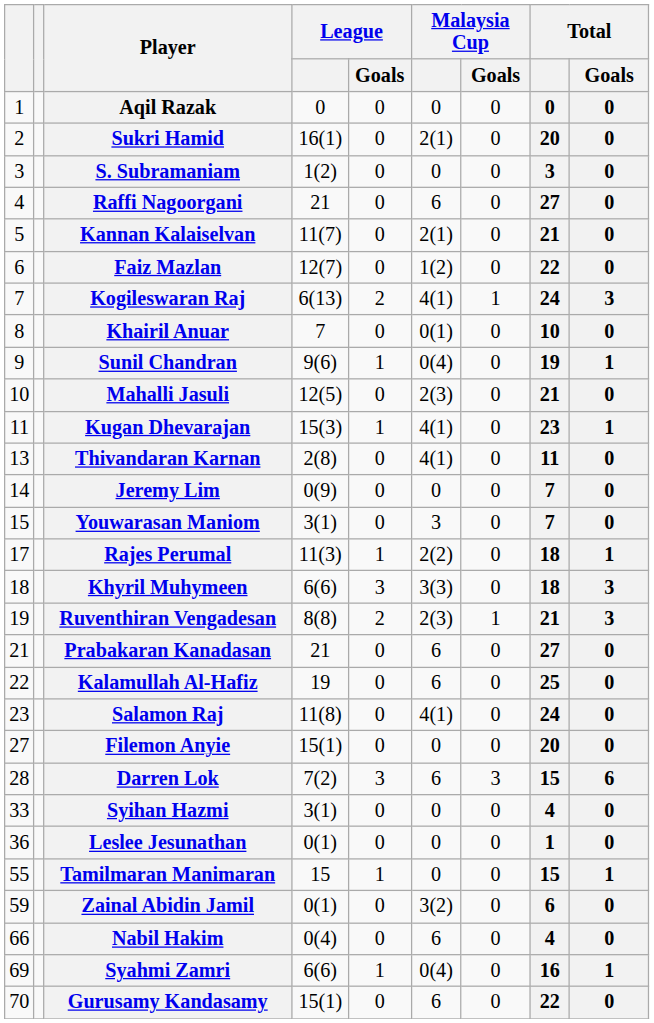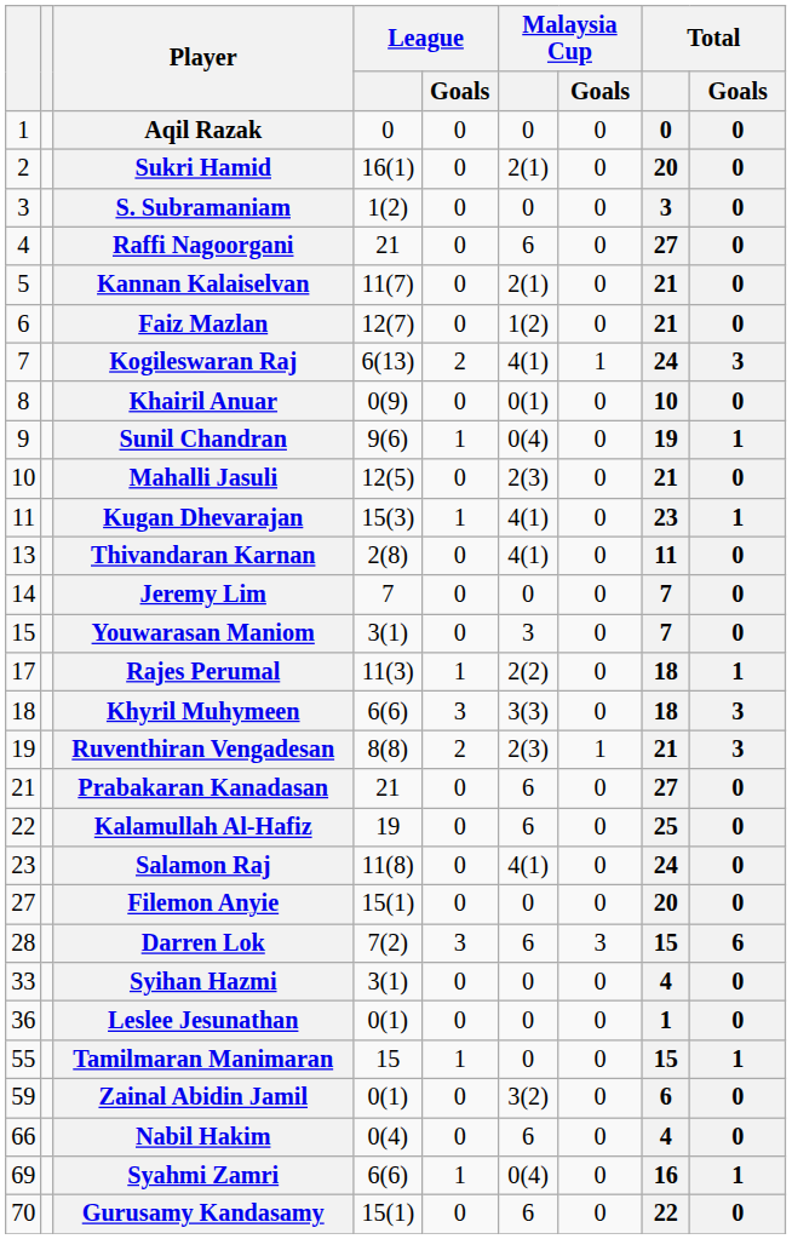Faiz Mazlan | Total: 22 -> 21
Khairil Anuar | League: 7 -> 0(9)
Jeremy Lim | League: 0(9) -> 7
